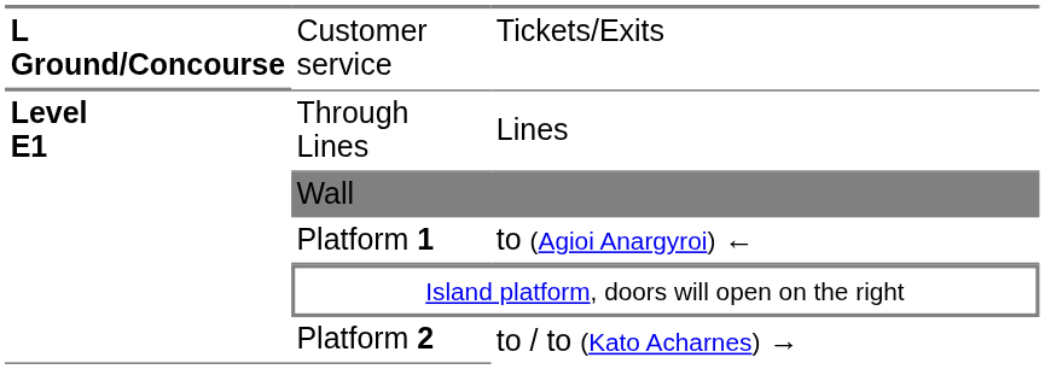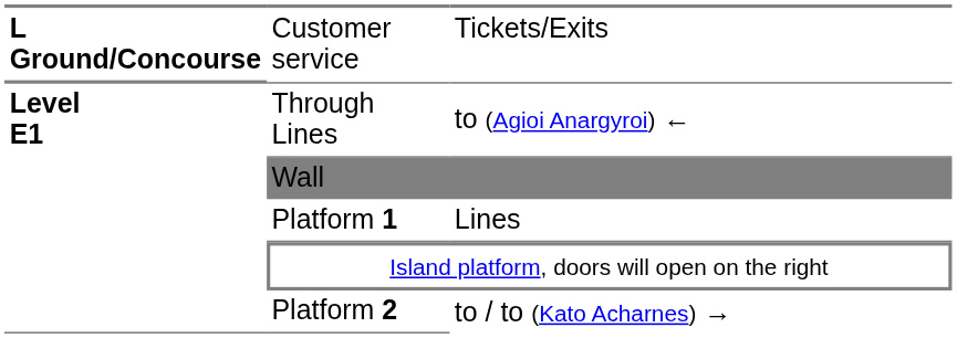Through Lines | column 3: Lines -> to (Agioi Anargyroi) ←
Platform 1 | column 3: to (Agioi Anargyroi) ← -> Lines
